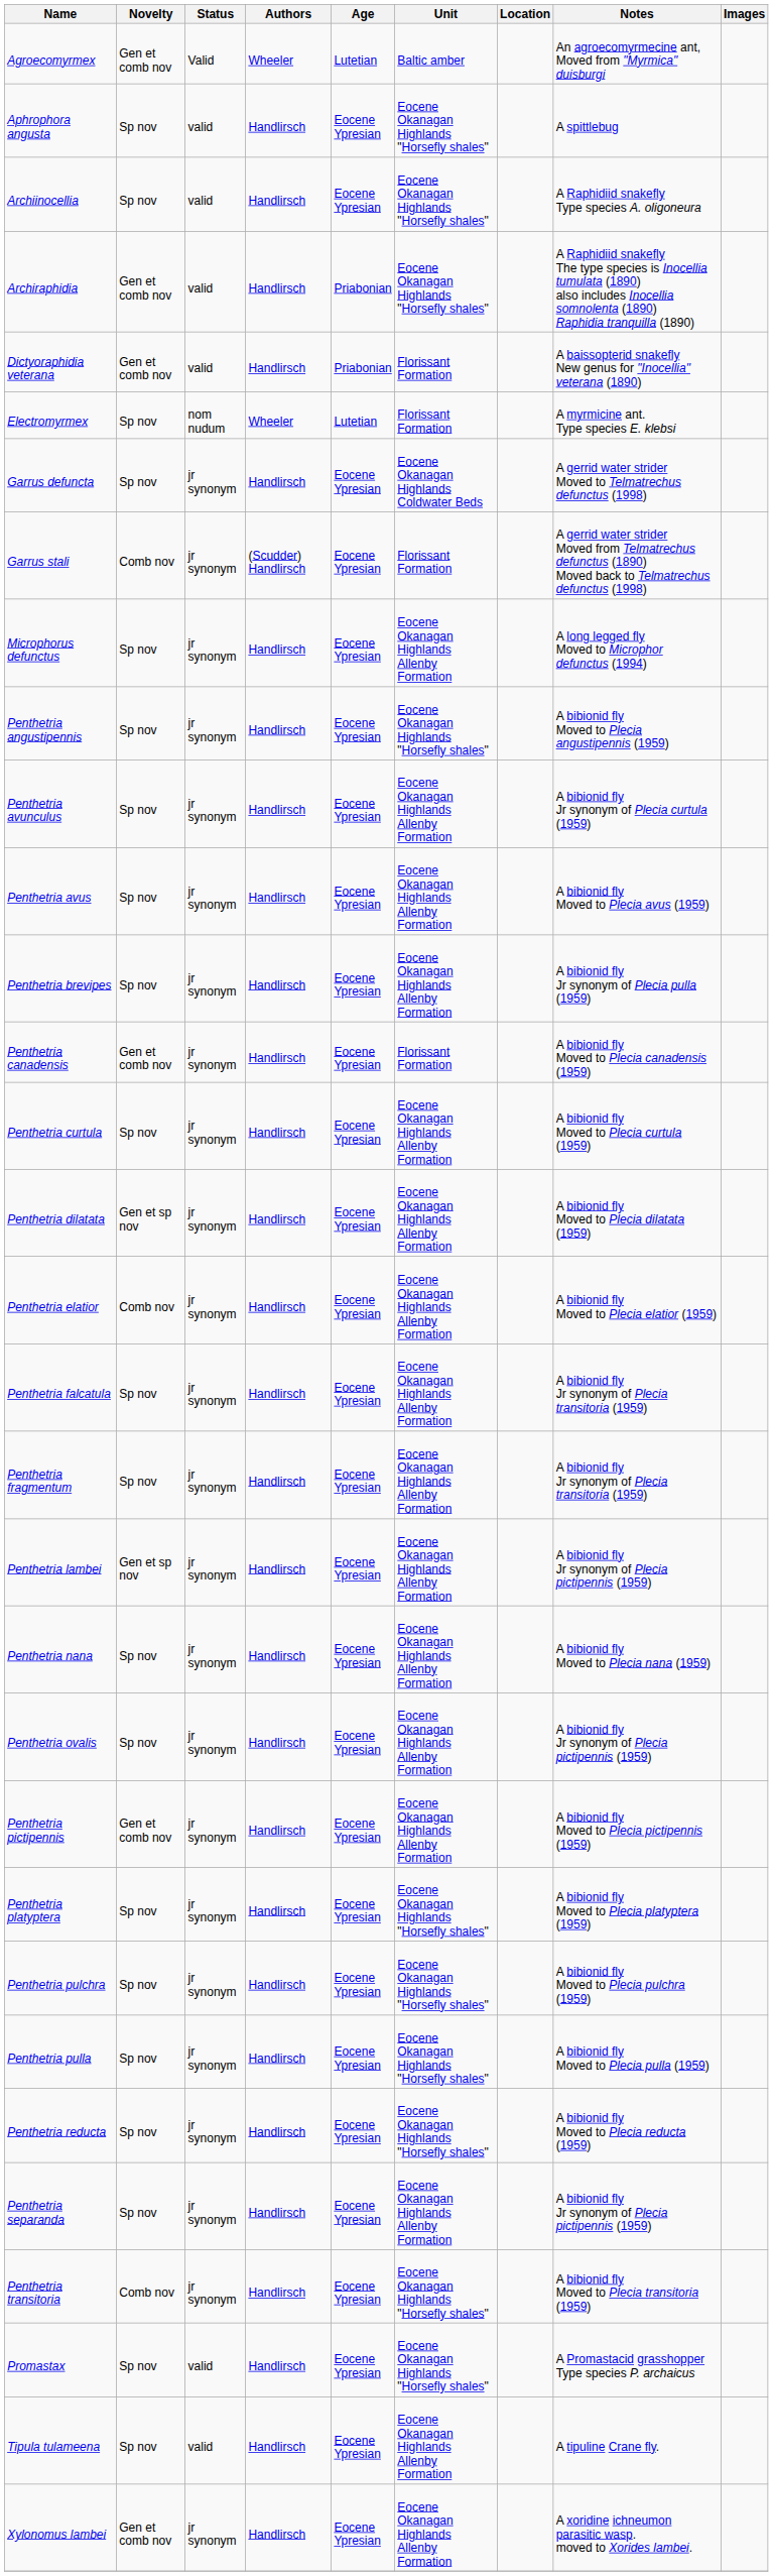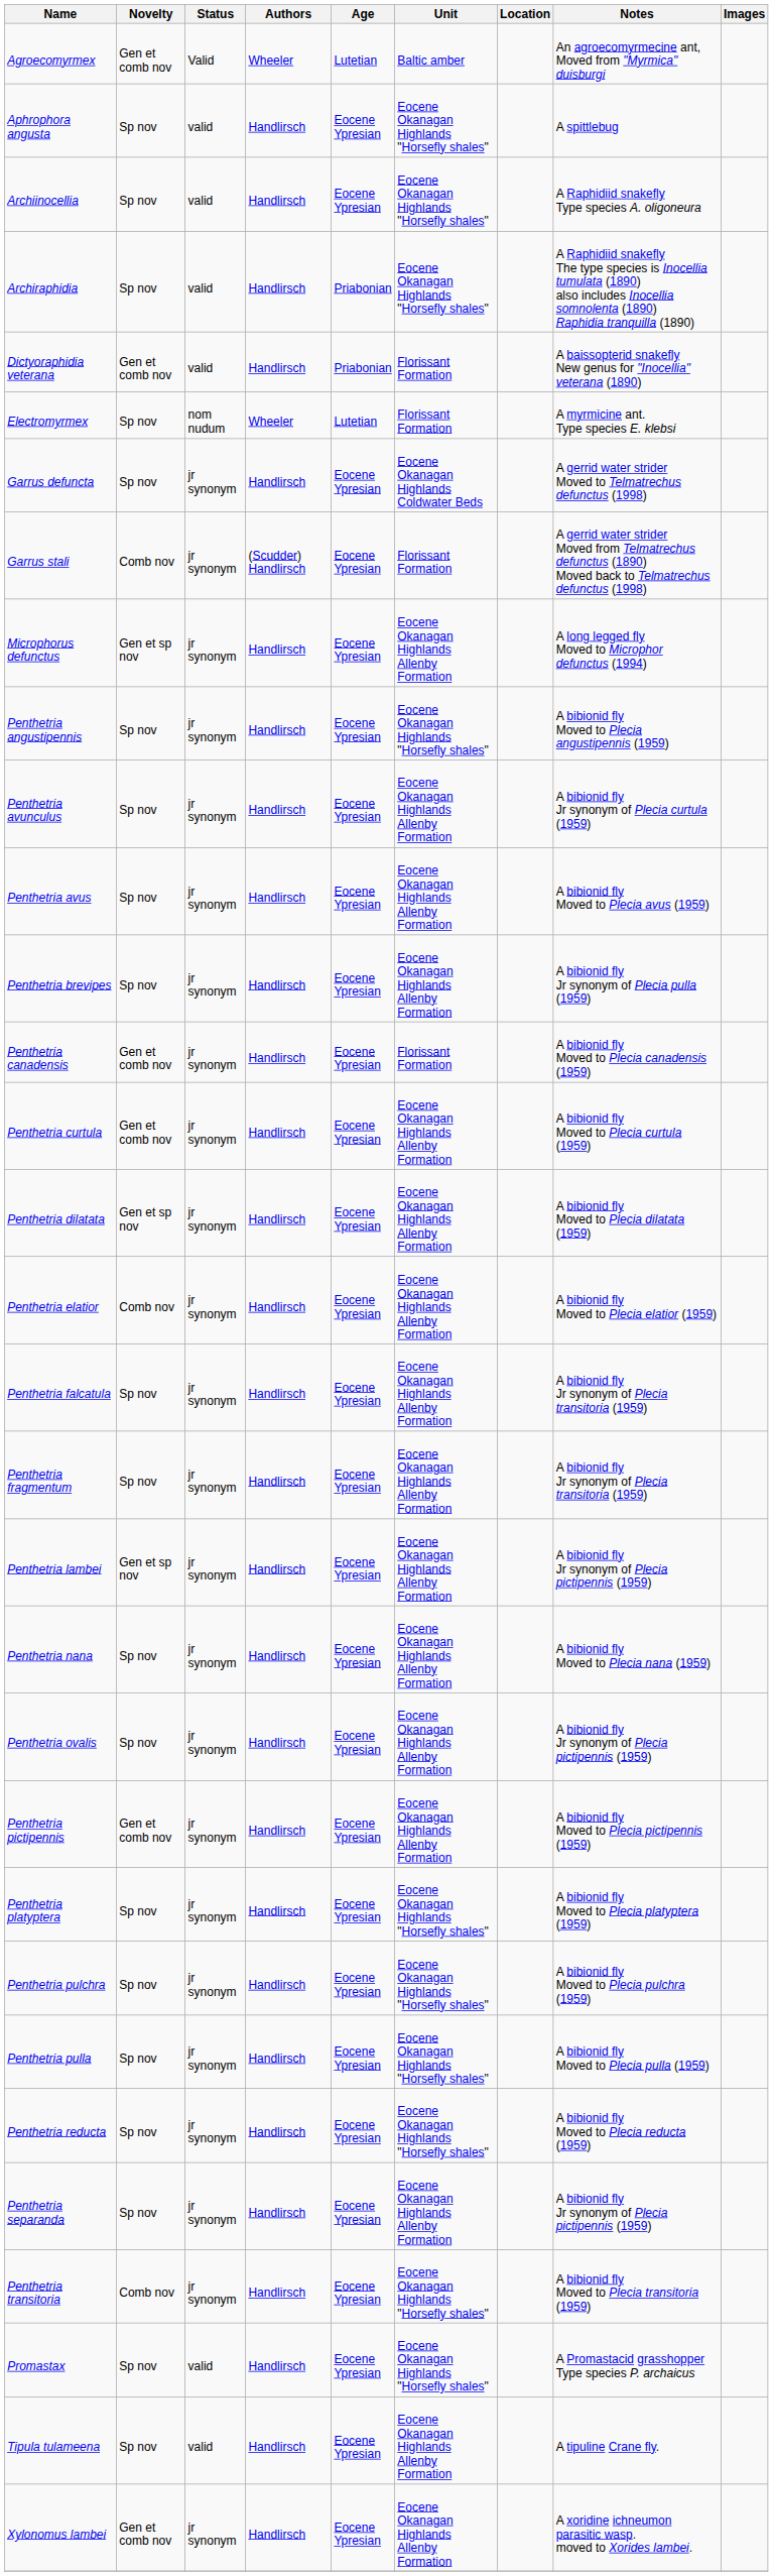Archiraphidia | Novelty: Gen et comb nov -> Sp nov
Microphorus defunctus | Novelty: Sp nov -> Gen et sp nov
Penthetria curtula | Novelty: Sp nov -> Gen et comb nov
